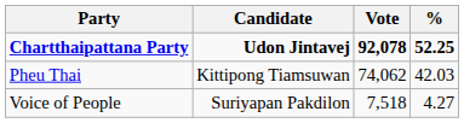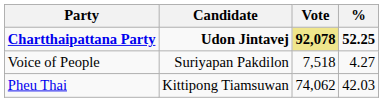Chartthaipattana Party | Vote: no background -> khaki background
rows swapped: Pheu Thai <-> Voice of People
